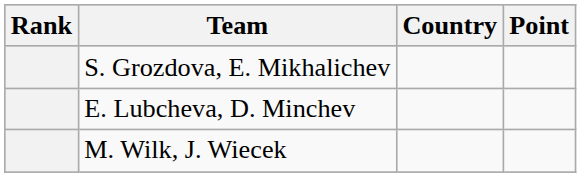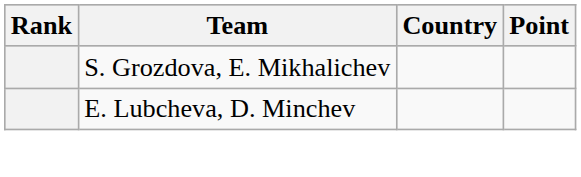- row: M. Wilk, J. Wiecek
